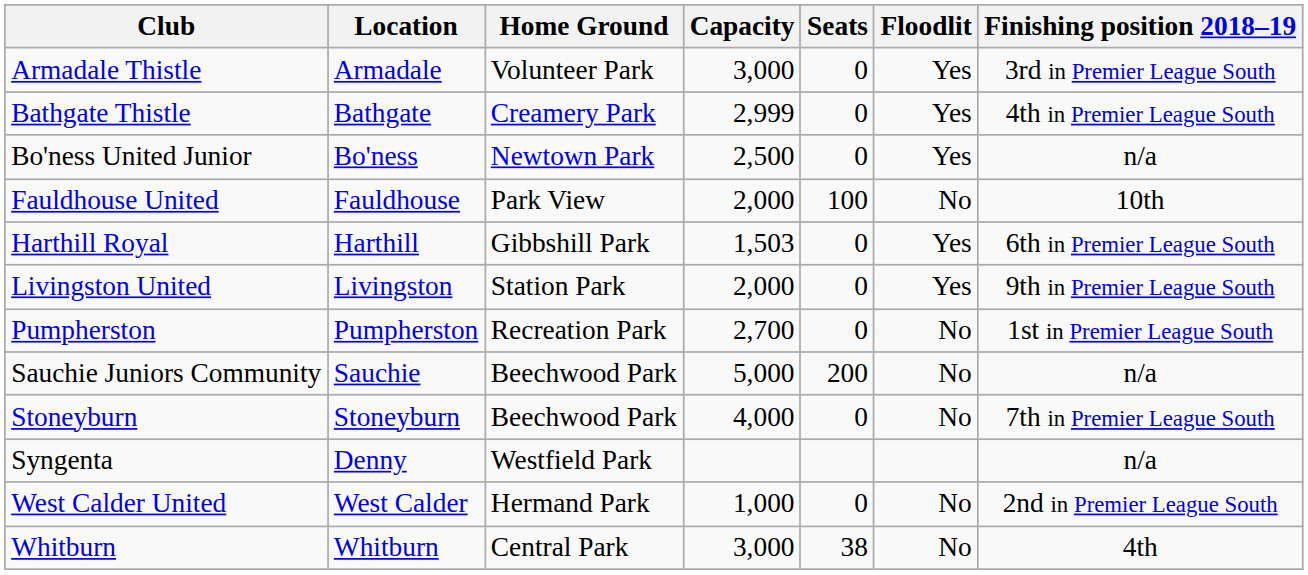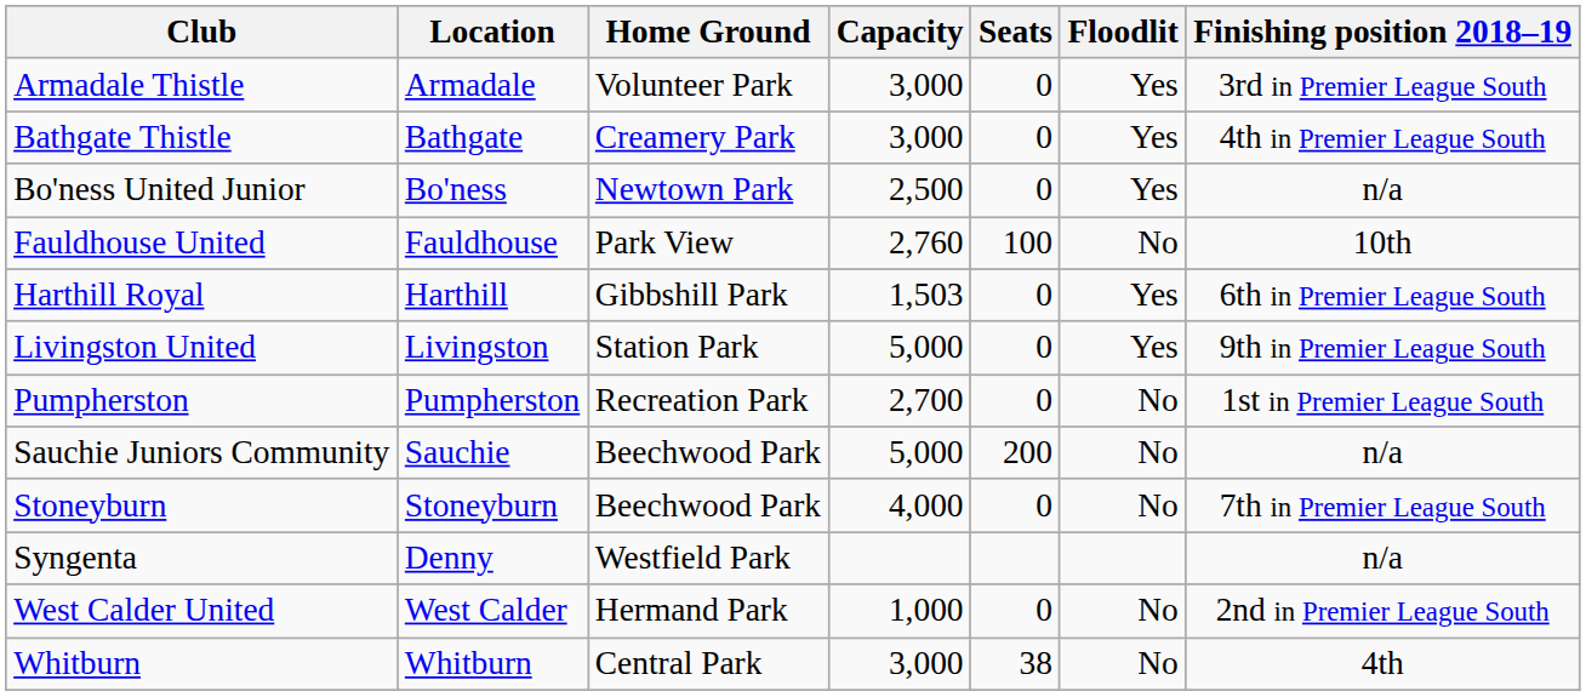Bathgate Thistle | Capacity: 2,999 -> 3,000
Fauldhouse United | Capacity: 2,000 -> 2,760
Livingston United | Capacity: 2,000 -> 5,000
